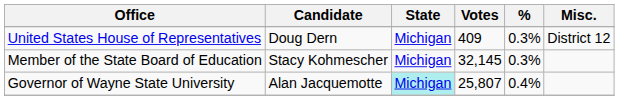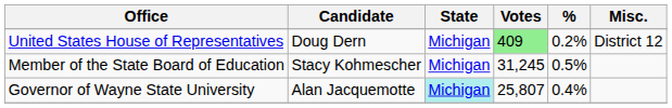United States House of Representatives | Votes: no background -> lightgreen background
United States House of Representatives | %: 0.3% -> 0.2%
Member of the State Board of Education | Votes: 32,145 -> 31,245
Member of the State Board of Education | %: 0.3% -> 0.5%
